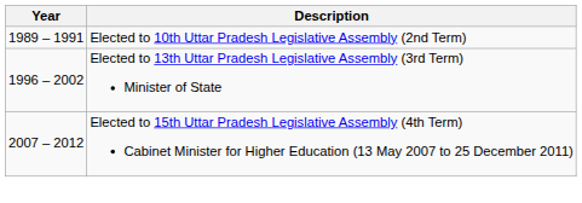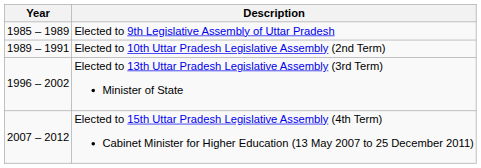+ row: 1985 – 1989 | Elected to 9th Legislative Assembly of Uttar Pradesh
